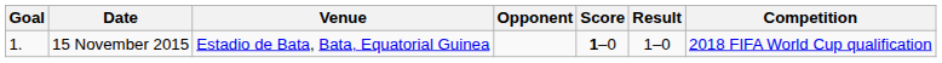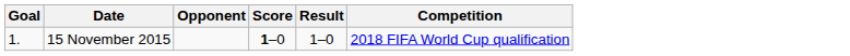- column: Venue | Estadio de Bata, Bata, Equatorial Guinea
